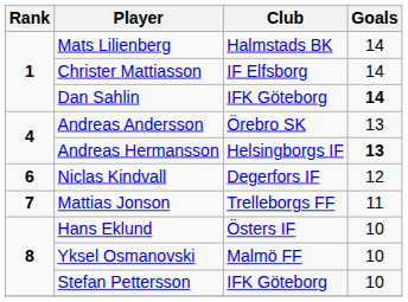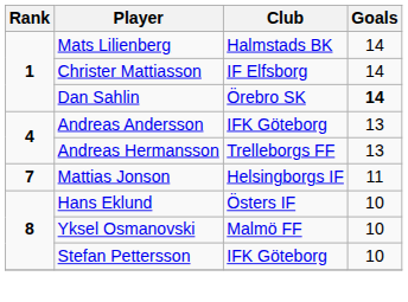Dan Sahlin | Club: IFK Göteborg -> Örebro SK
Andreas Andersson | Club: Örebro SK -> IFK Göteborg
Andreas Hermansson | Club: Helsingborgs IF -> Trelleborgs FF
Andreas Hermansson | Goals: bold -> normal
- row: 6 | Niclas Kindvall | Degerfors IF | 12
Mattias Jonson | Club: Trelleborgs FF -> Helsingborgs IF
